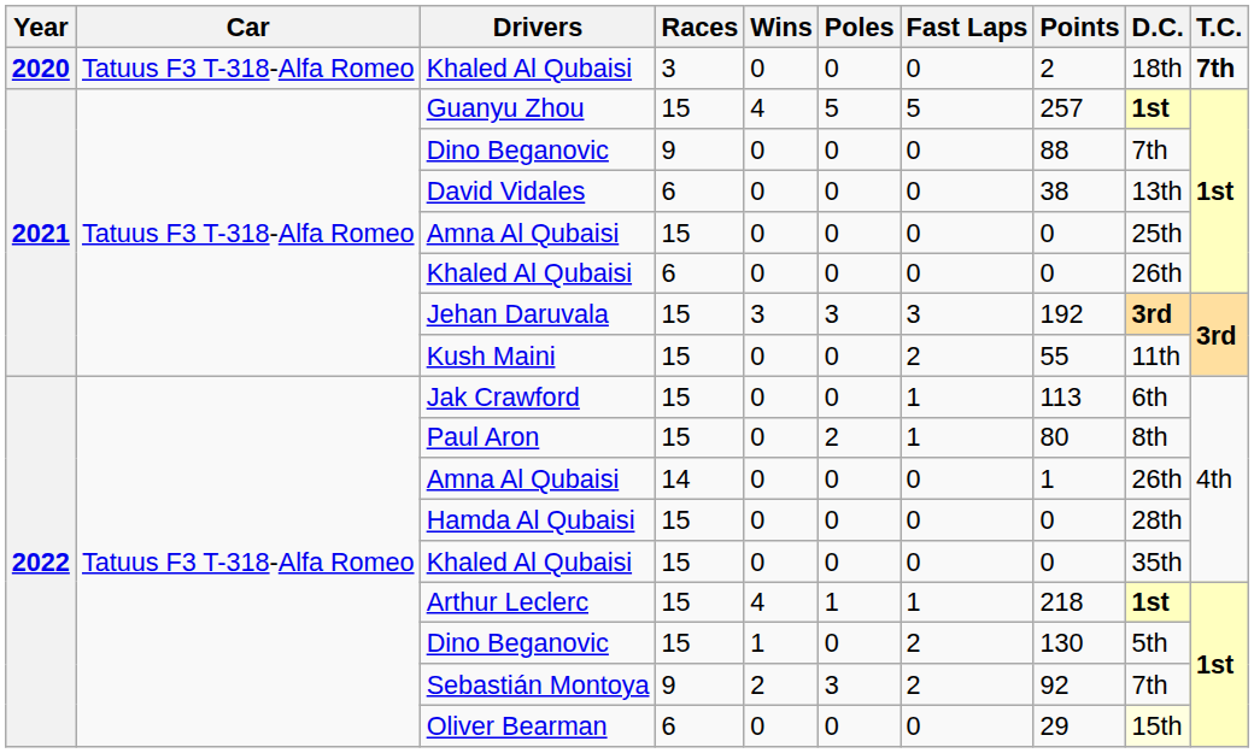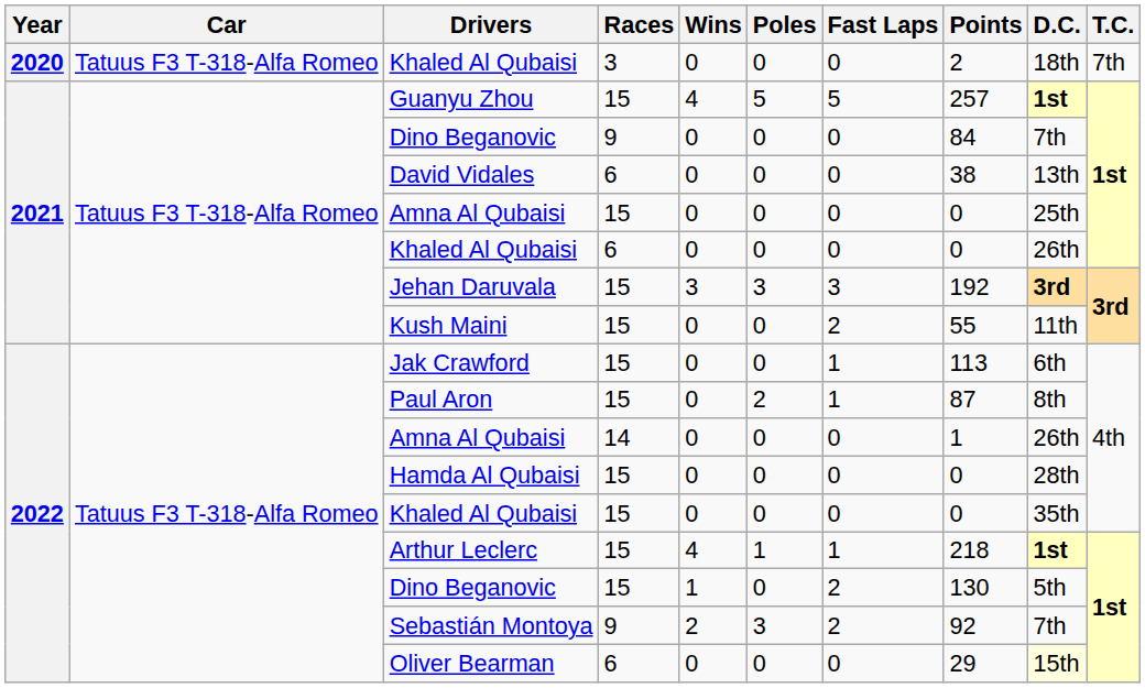Khaled Al Qubaisi / 3 | T.C.: bold -> normal
Dino Beganovic / 9 | Points: 88 -> 84
Paul Aron | Points: 80 -> 87
